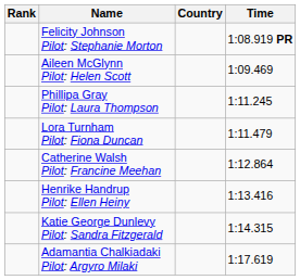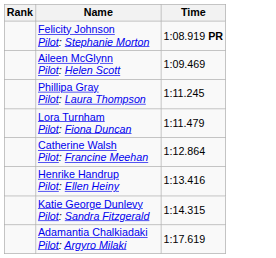- column: Country
